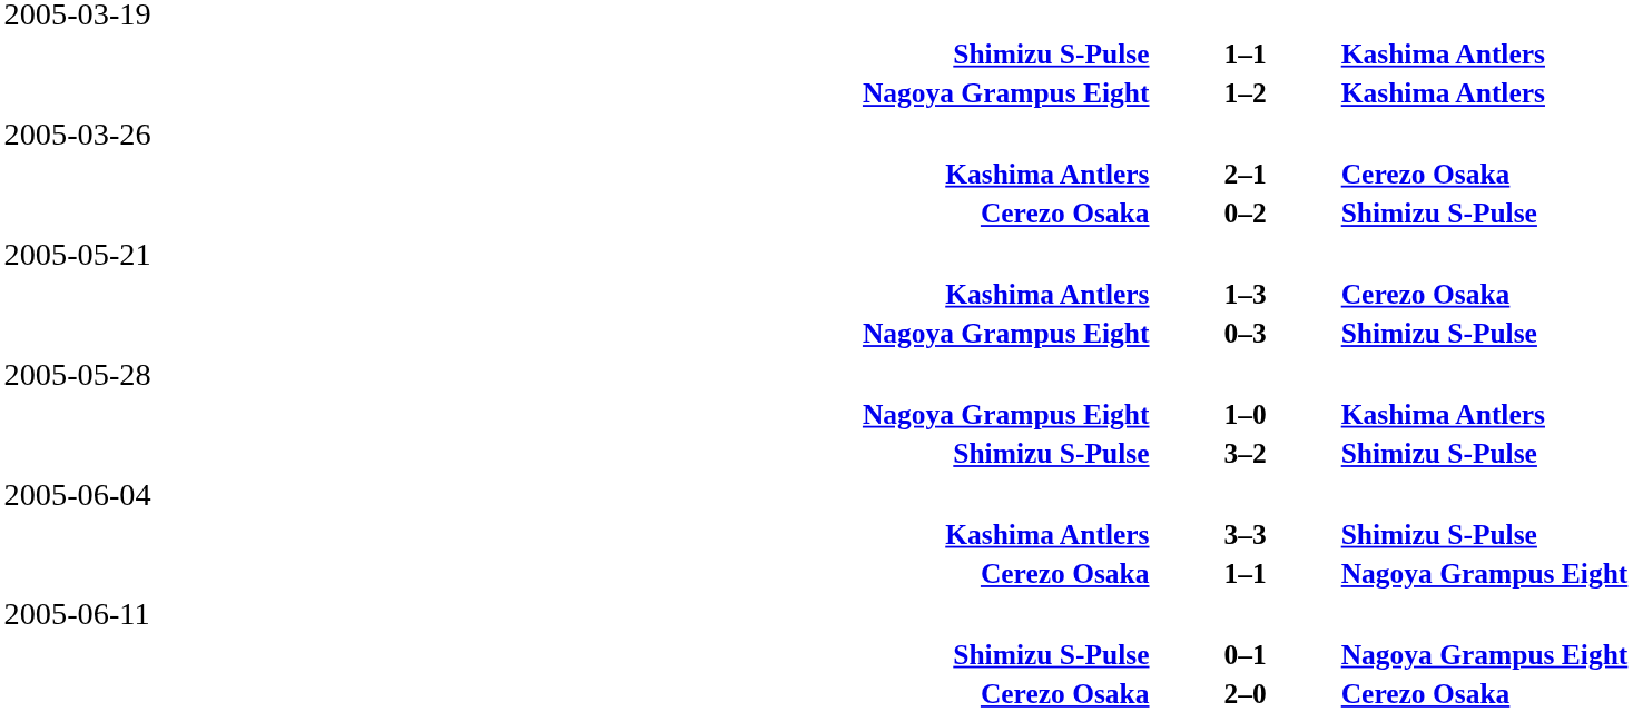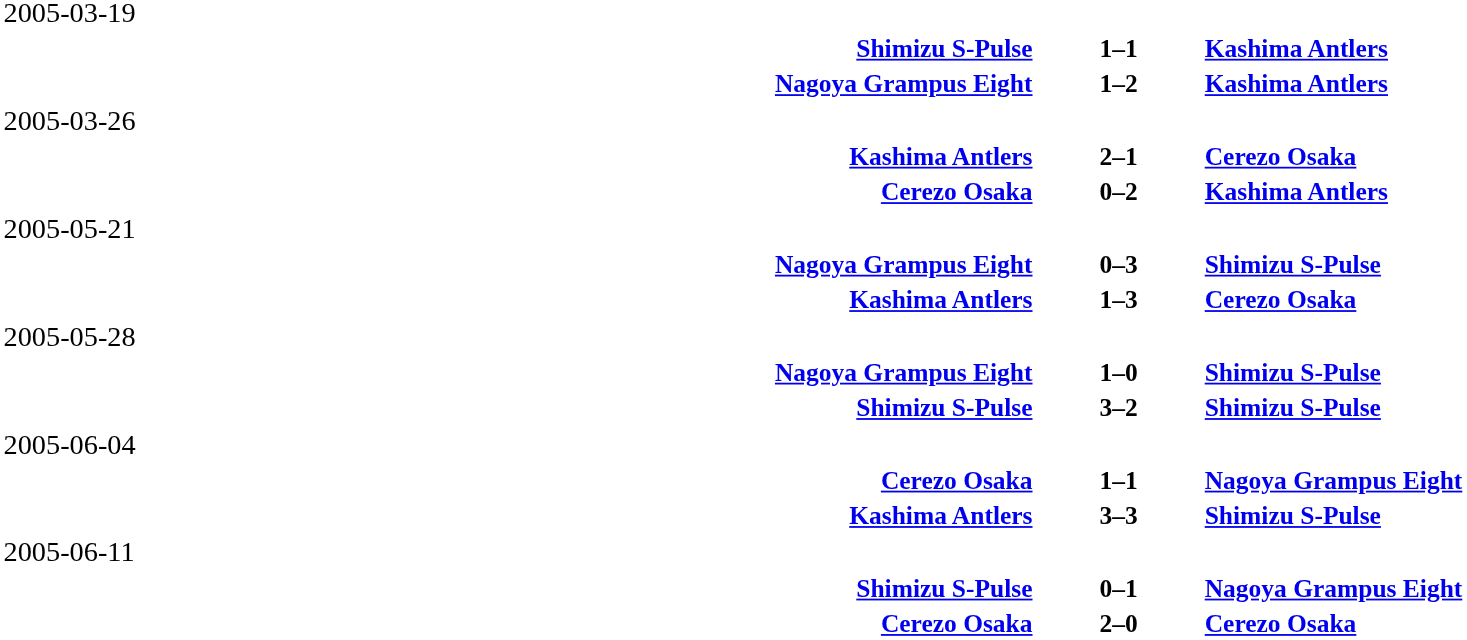0–2 | column 3: Shimizu S-Pulse -> Kashima Antlers
rows swapped: 1–3 <-> 0–3
1–0 | column 3: Kashima Antlers -> Shimizu S-Pulse
rows swapped: 3–3 <-> Cerezo Osaka / 1–1
